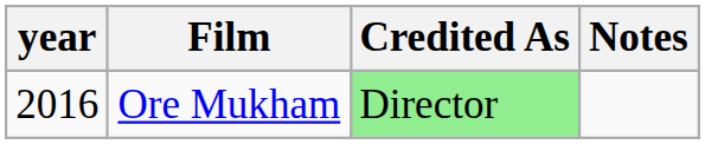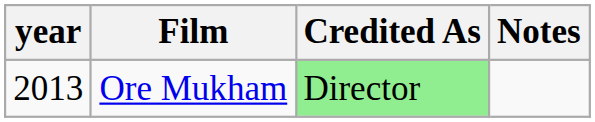Ore Mukham | year: 2016 -> 2013
